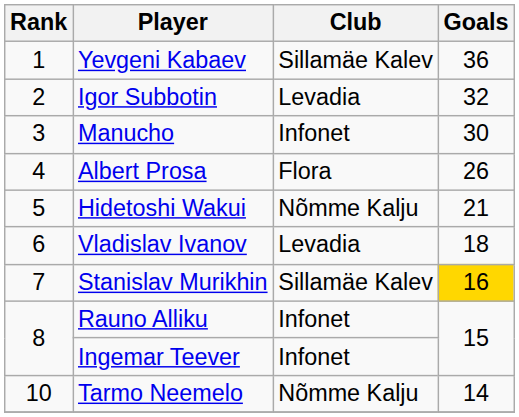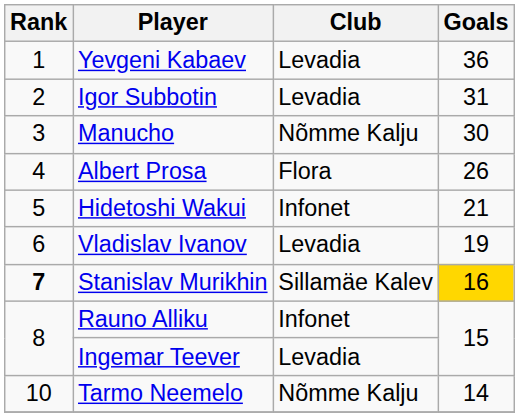Yevgeni Kabaev | Club: Sillamäe Kalev -> Levadia
Igor Subbotin | Goals: 32 -> 31
Manucho | Club: Infonet -> Nõmme Kalju
Hidetoshi Wakui | Club: Nõmme Kalju -> Infonet
Vladislav Ivanov | Goals: 18 -> 19
Stanislav Murikhin | Rank: normal -> bold
Ingemar Teever | Club: Infonet -> Levadia
